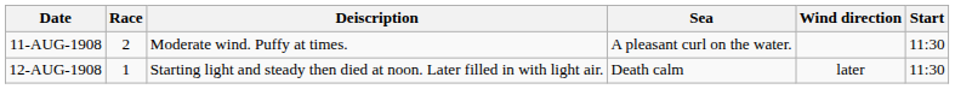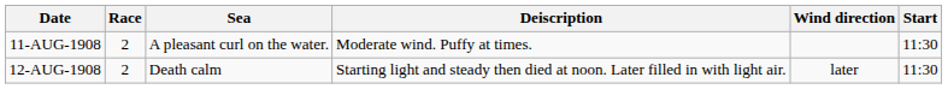columns swapped: Deiscription <-> Sea
12-AUG-1908 | Race: 1 -> 2
